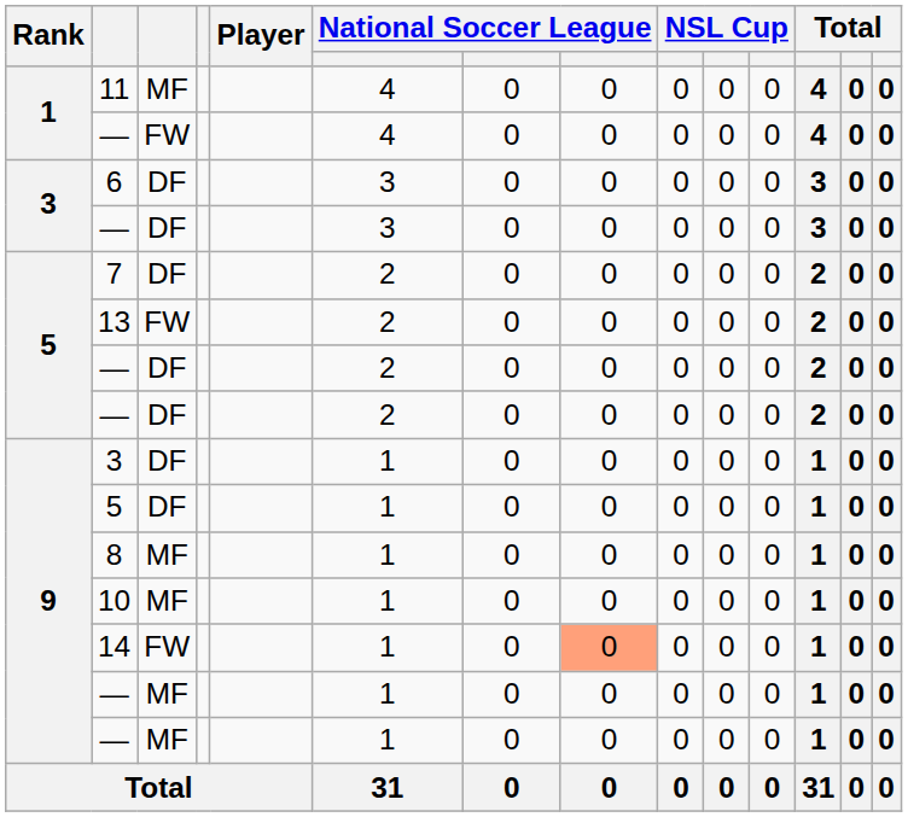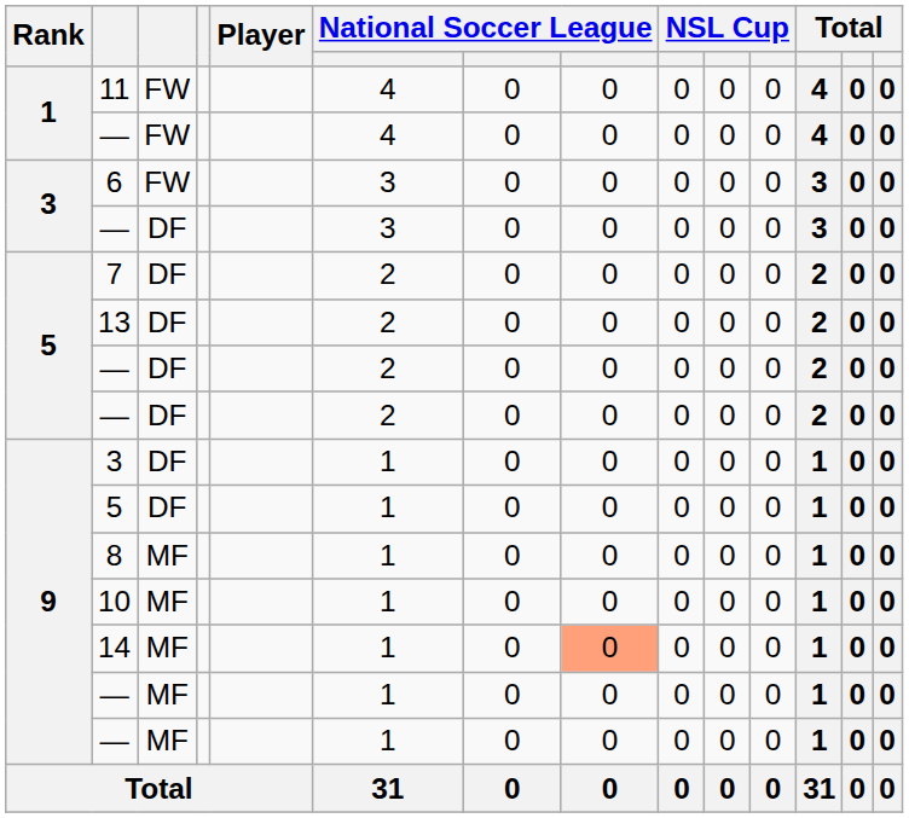11 | column 3: MF -> FW
6 | column 3: DF -> FW
13 | column 3: FW -> DF
14 | column 3: FW -> MF
